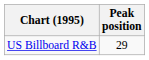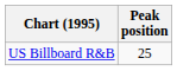US Billboard R&B | Peak position: 29 -> 25
